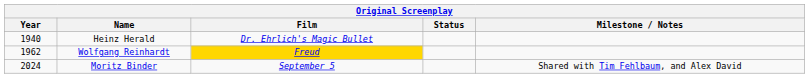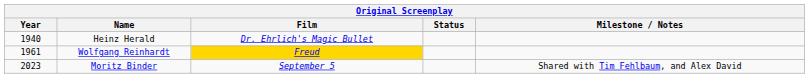Wolfgang Reinhardt | Year: 1962 -> 1961
Moritz Binder | Year: 2024 -> 2023
